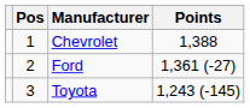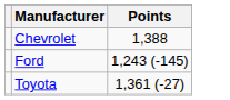- column: Pos | 1 | 2 | 3
Ford | Points: 1,361 (-27) -> 1,243 (-145)
Toyota | Points: 1,243 (-145) -> 1,361 (-27)
